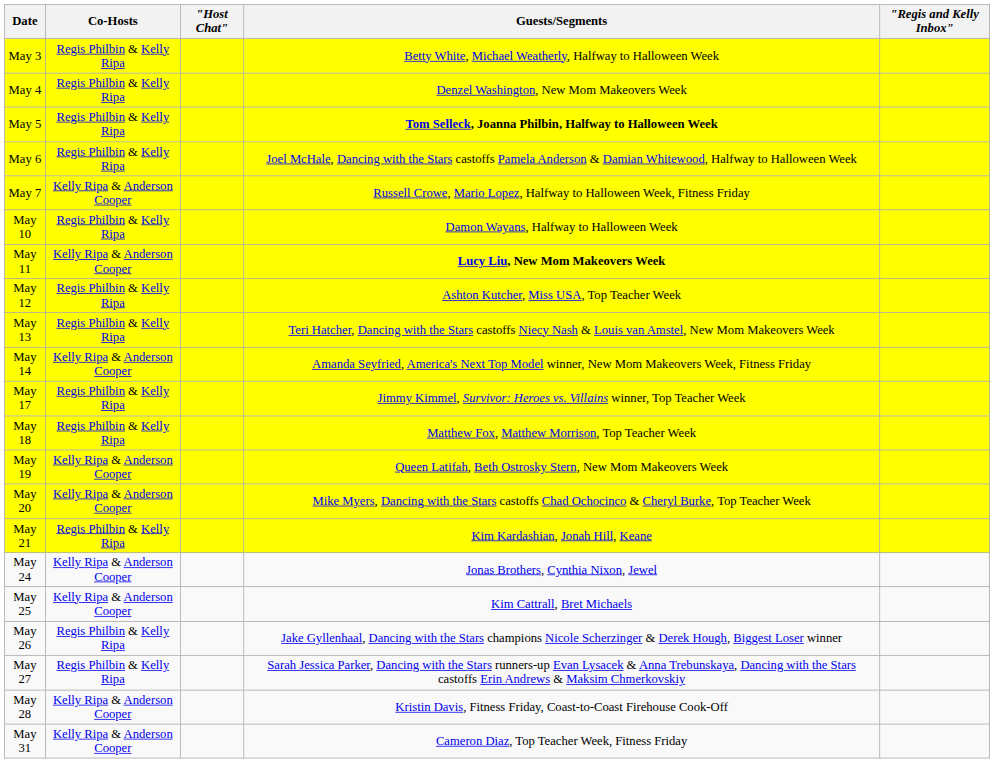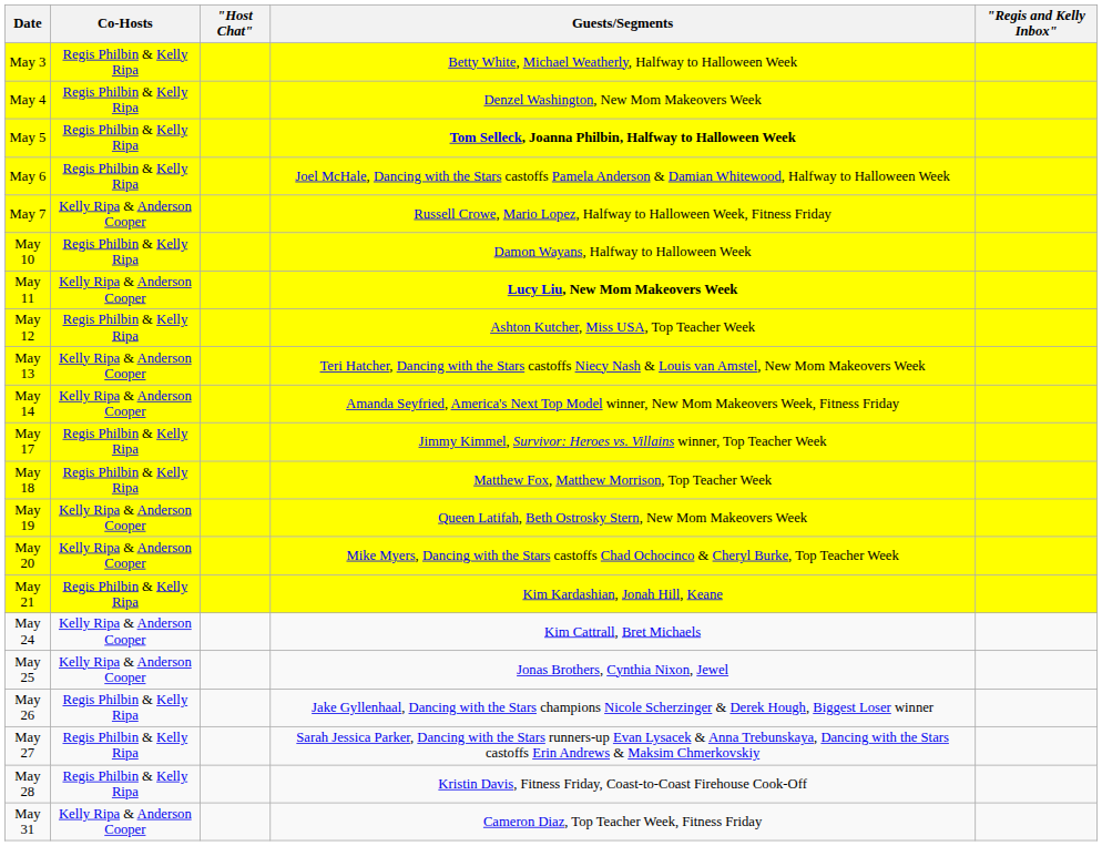May 13 | Co-Hosts: Regis Philbin & Kelly Ripa -> Kelly Ripa & Anderson Cooper
May 24 | Guests/Segments: Jonas Brothers, Cynthia Nixon, Jewel -> Kim Cattrall, Bret Michaels
May 25 | Guests/Segments: Kim Cattrall, Bret Michaels -> Jonas Brothers, Cynthia Nixon, Jewel
May 28 | Co-Hosts: Kelly Ripa & Anderson Cooper -> Regis Philbin & Kelly Ripa
